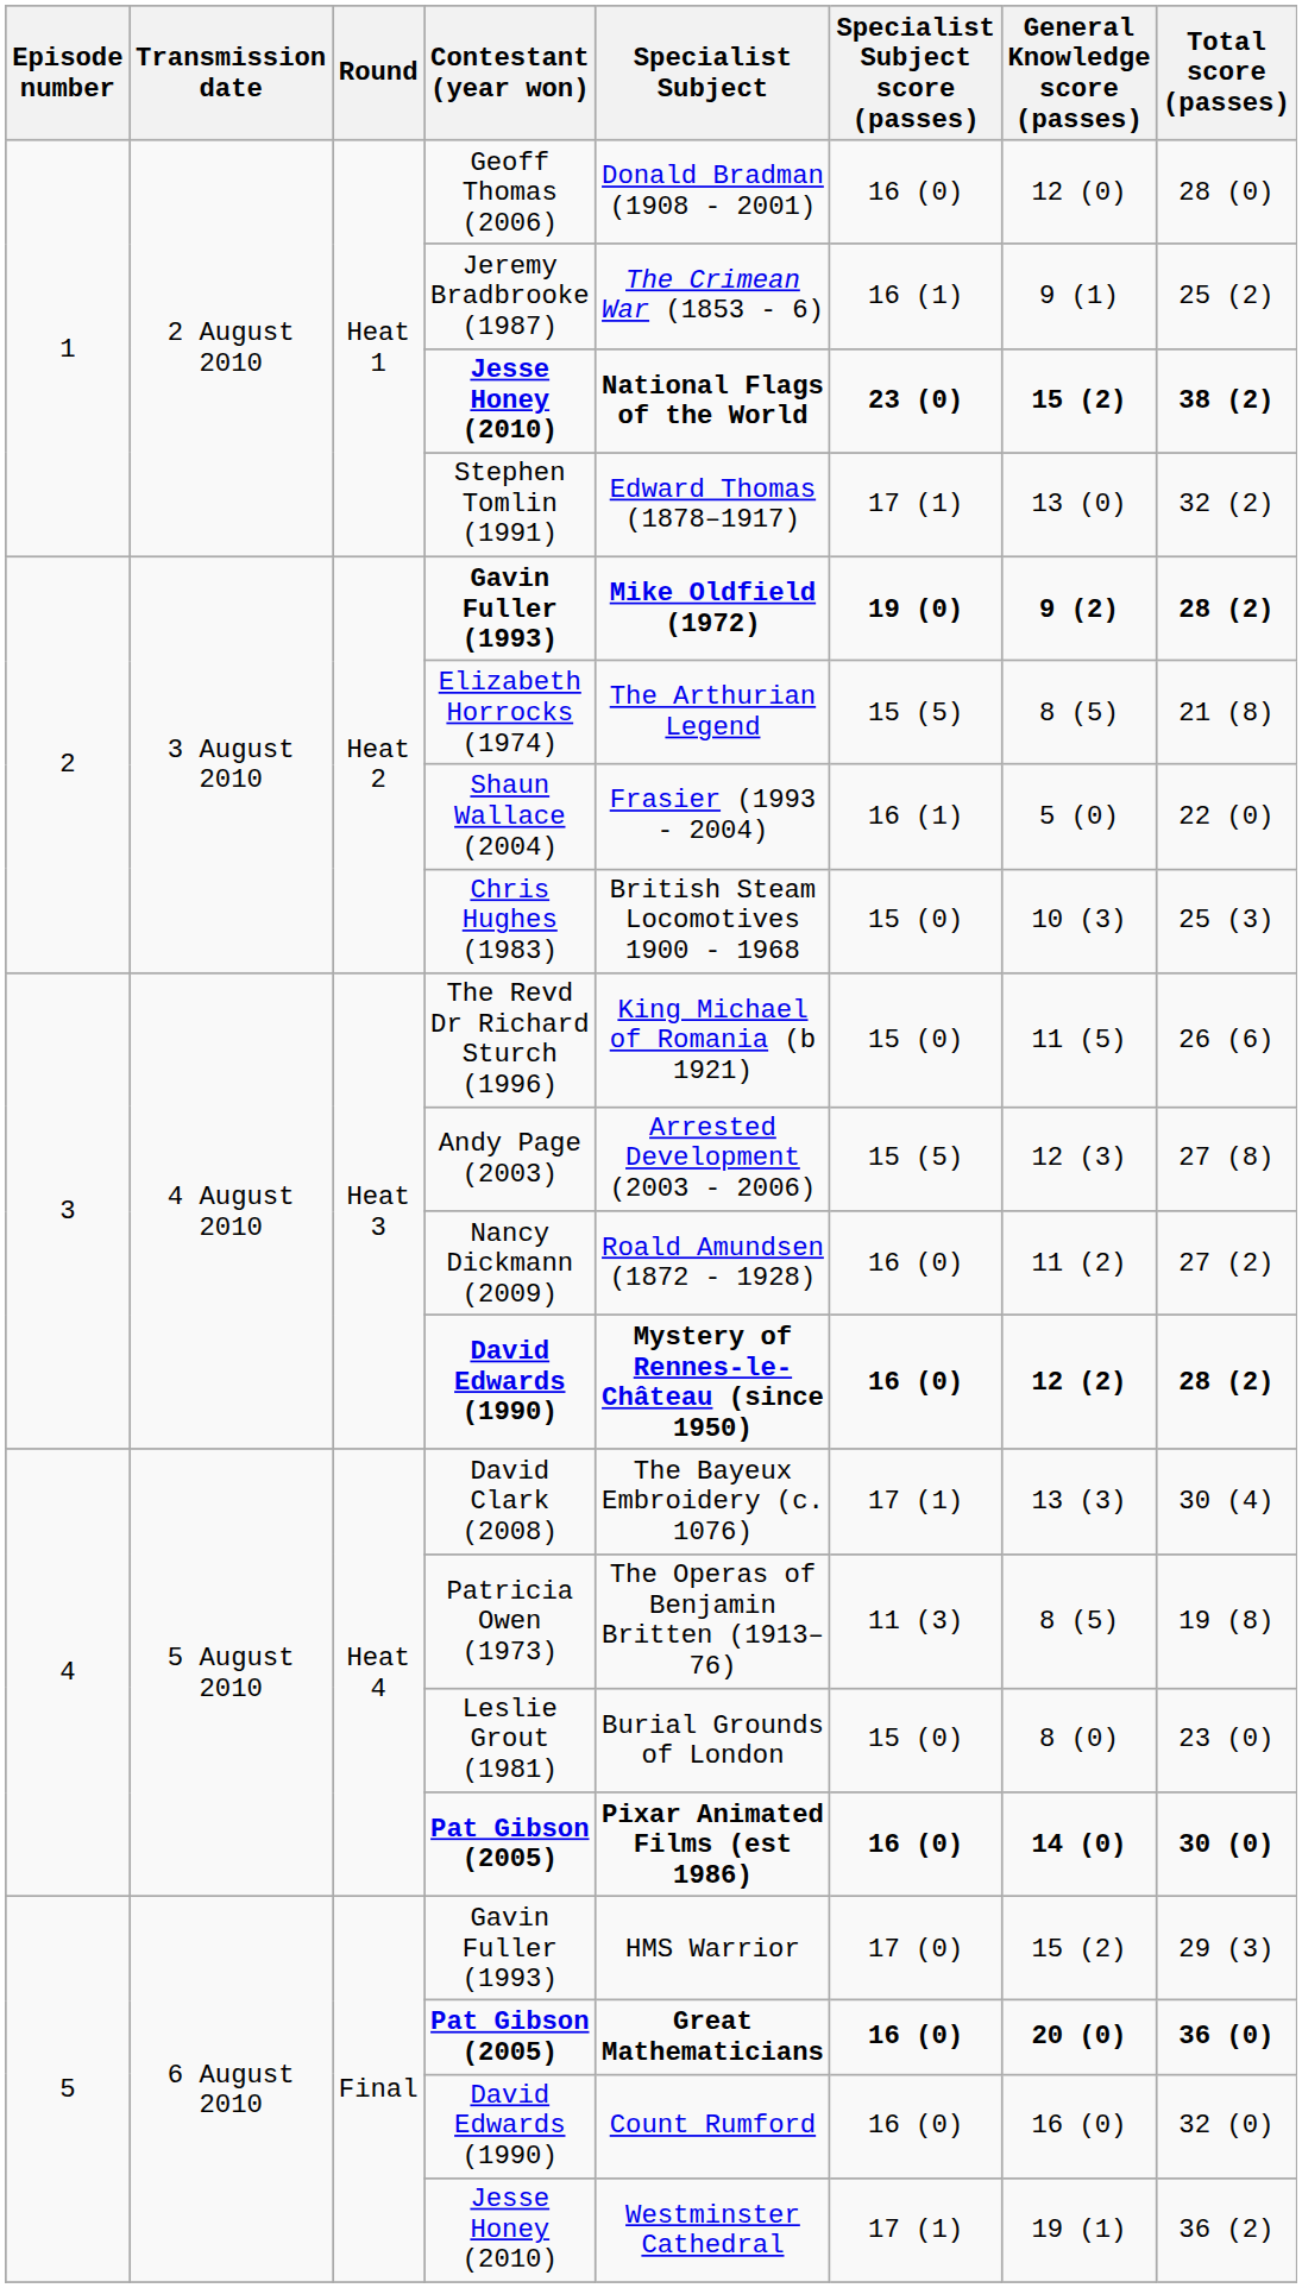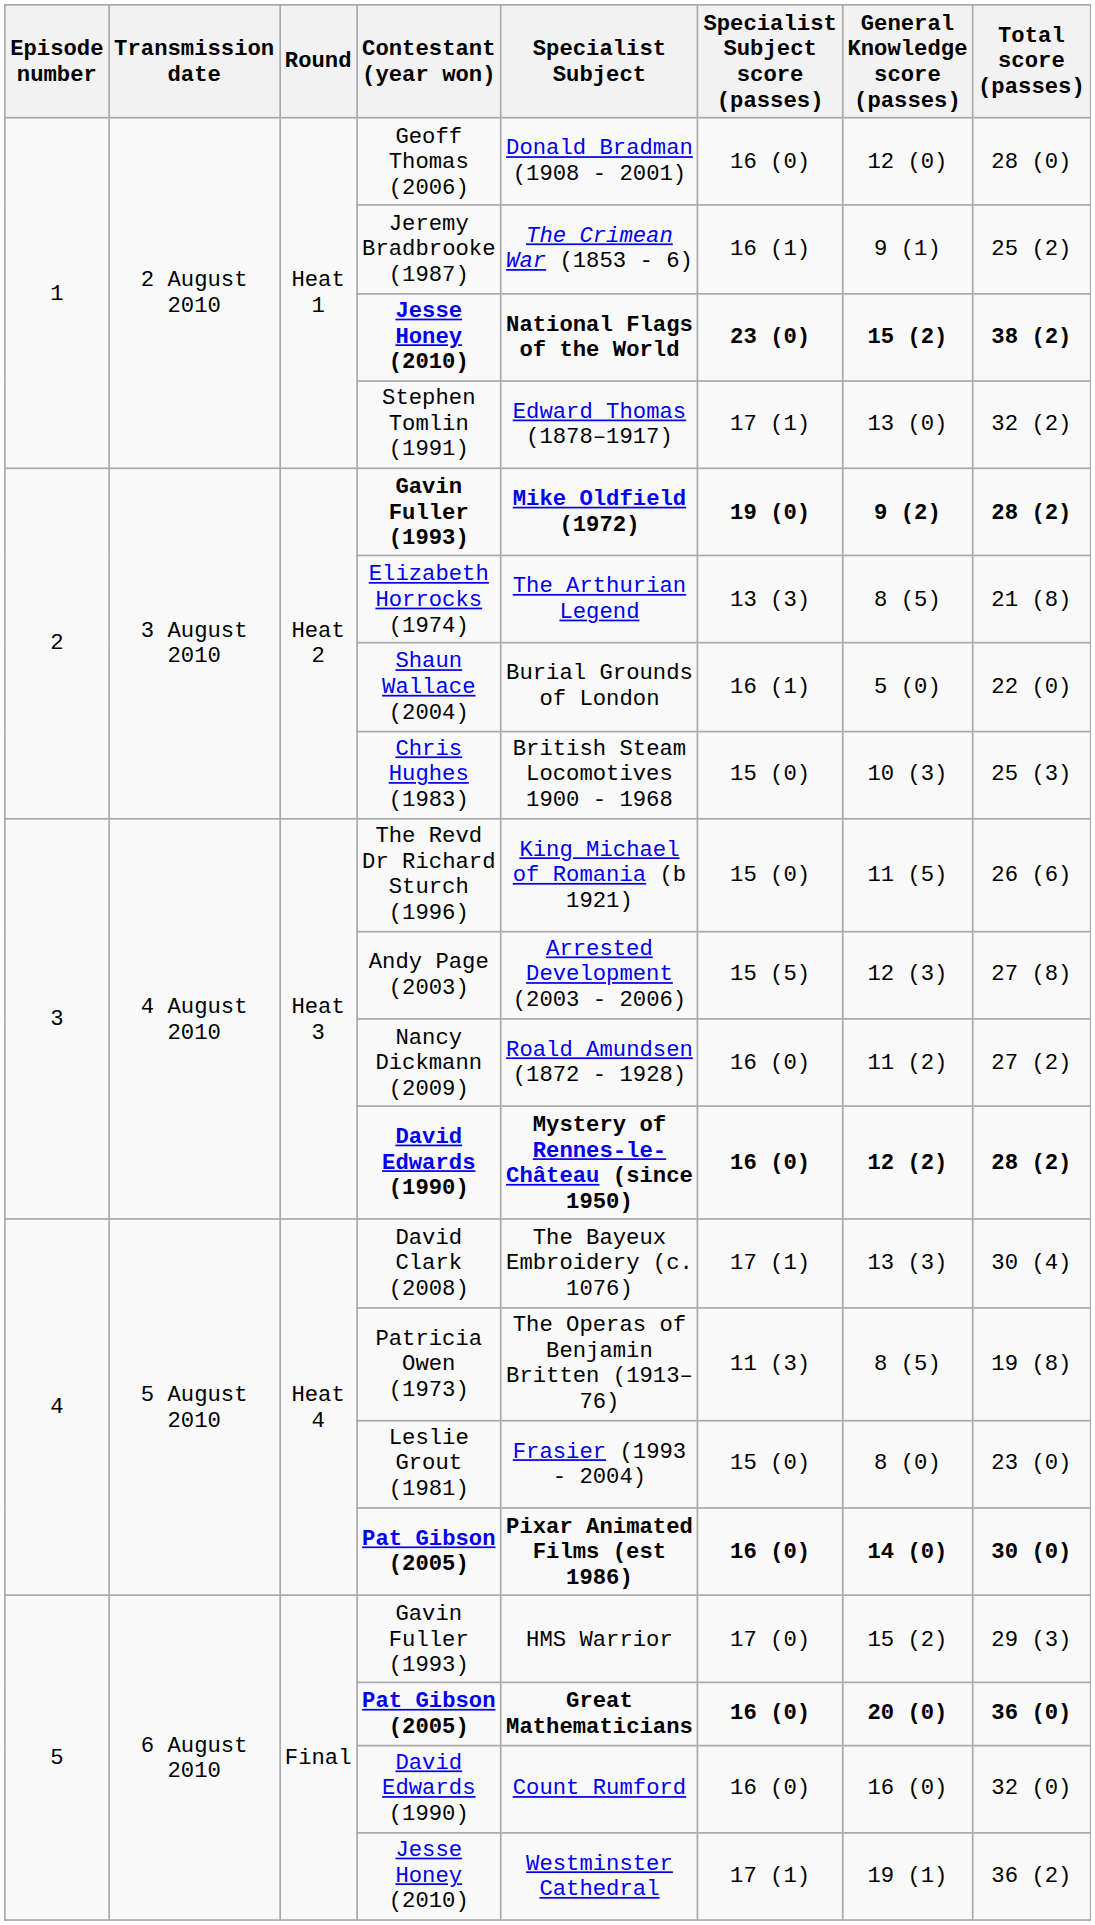Elizabeth Horrocks (1974) | Specialist Subject score (passes): 15 (5) -> 13 (3)
Shaun Wallace (2004) | Specialist Subject: Frasier (1993 - 2004) -> Burial Grounds of London
Leslie Grout (1981) | Specialist Subject: Burial Grounds of London -> Frasier (1993 - 2004)
